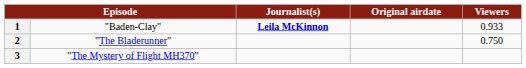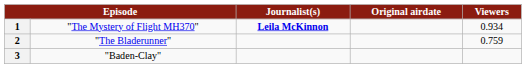1 | column 2: "Baden-Clay" -> "The Mystery of Flight MH370"
1 | Viewers: 0.933 -> 0.934
2 | Viewers: 0.750 -> 0.759
3 | column 2: "The Mystery of Flight MH370" -> "Baden-Clay"
